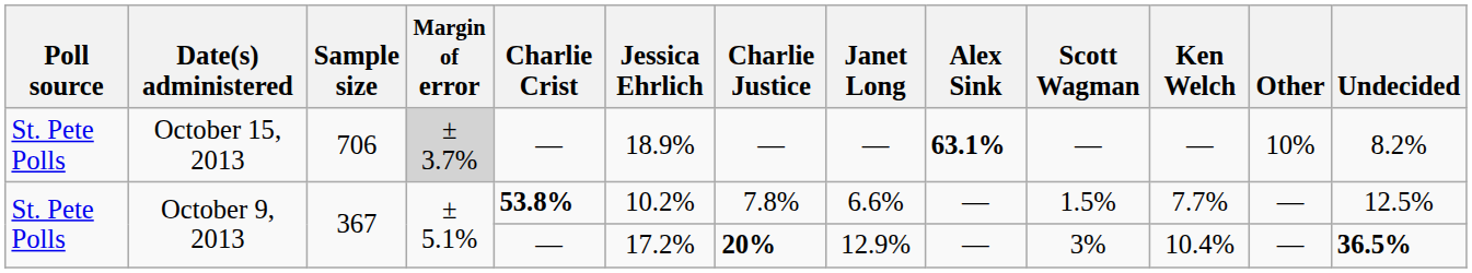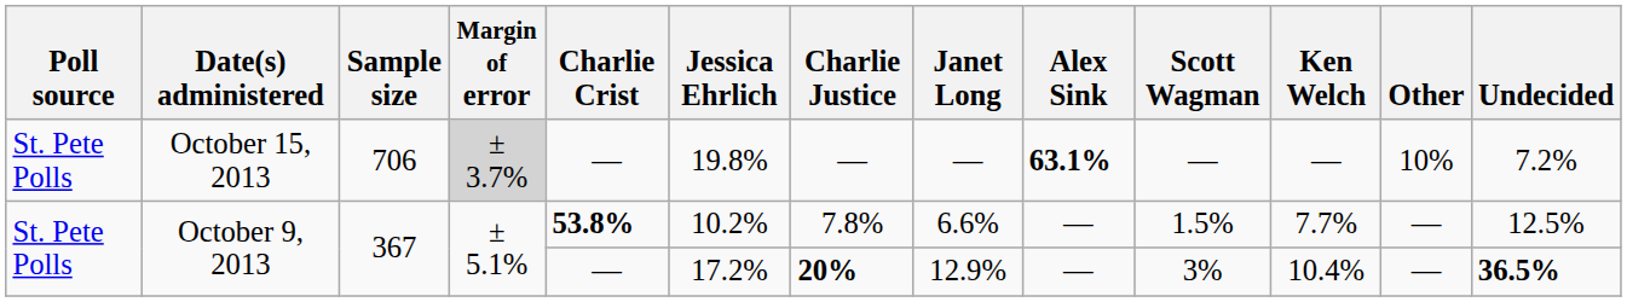October 15, 2013 | Jessica Ehrlich: 18.9% -> 19.8%
October 15, 2013 | Undecided: 8.2% -> 7.2%
